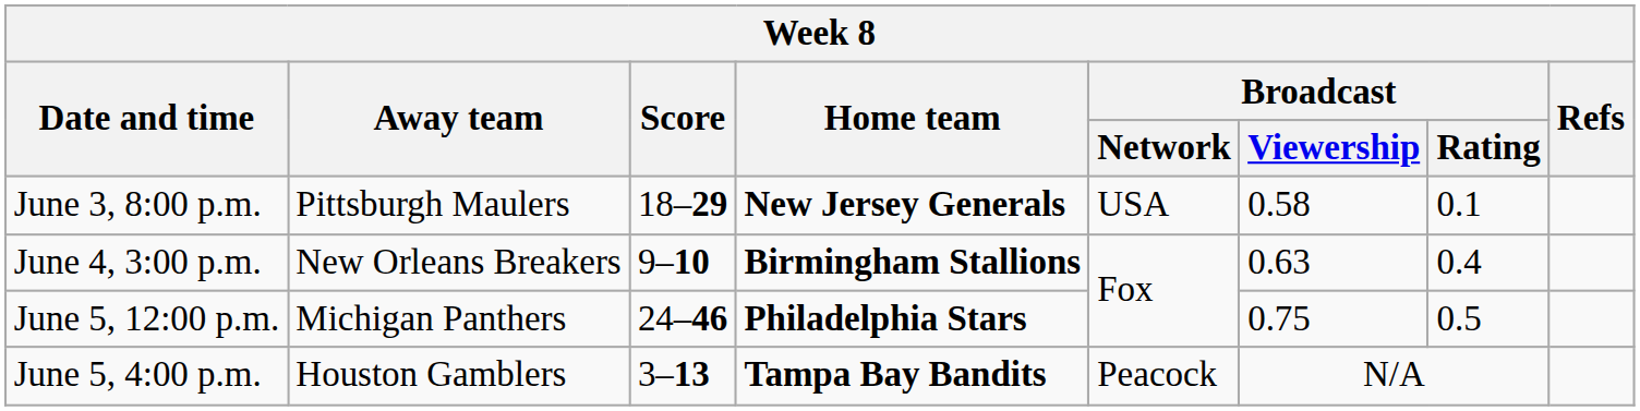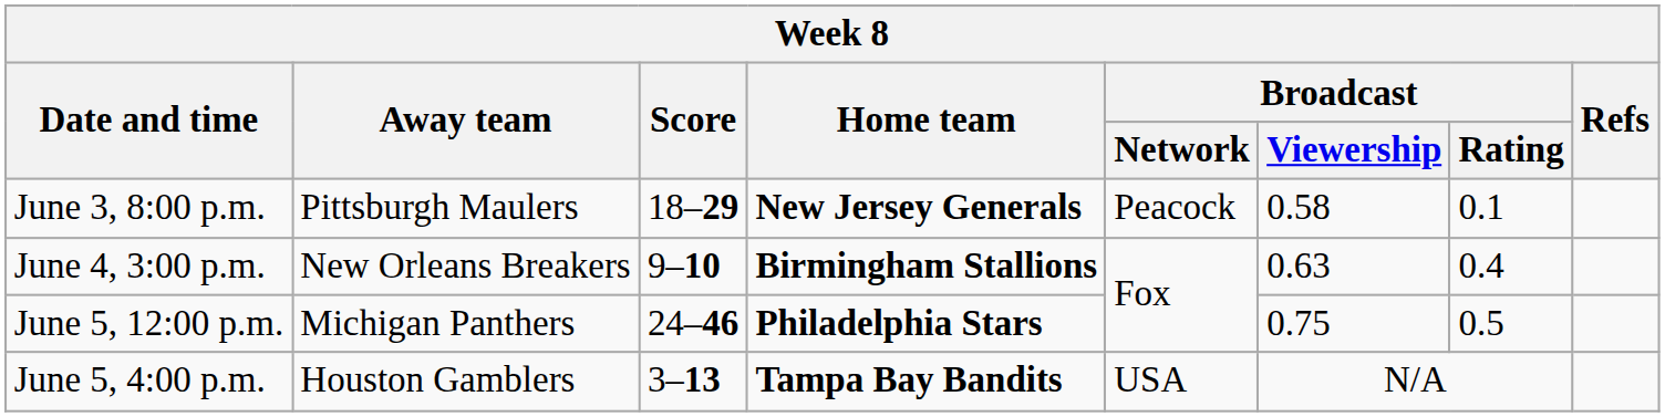June 3, 8:00 p.m. | Broadcast / Network: USA -> Peacock
June 5, 4:00 p.m. | Broadcast / Network: Peacock -> USA
